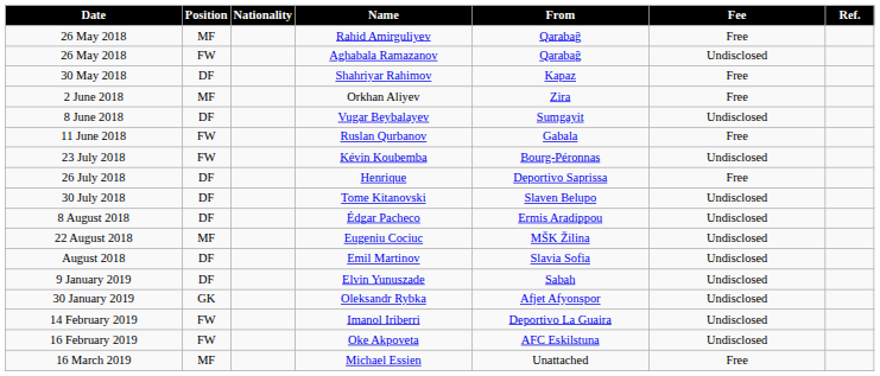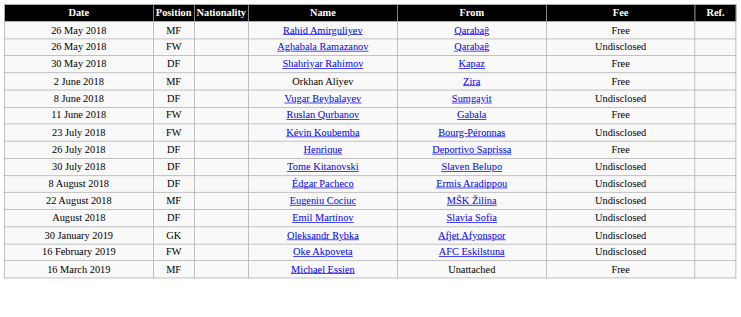- row: 9 January 2019 | DF | Elvin Yunuszade | Sabah | Undisclosed
- row: 14 February 2019 | FW | Imanol Iriberri | Deportivo La Guaira | Undisclosed
